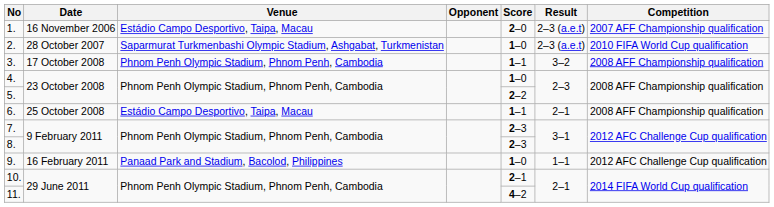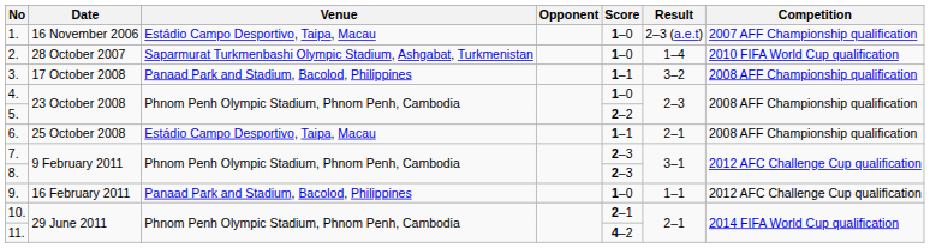1. | Score: 2–0 -> 1–0
2. | Result: 2–3 (a.e.t) -> 1–4
3. | Venue: Phnom Penh Olympic Stadium, Phnom Penh, Cambodia -> Panaad Park and Stadium, Bacolod, Philippines
